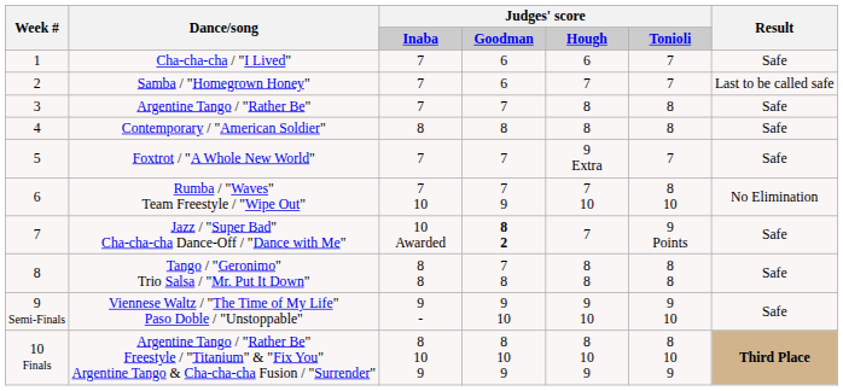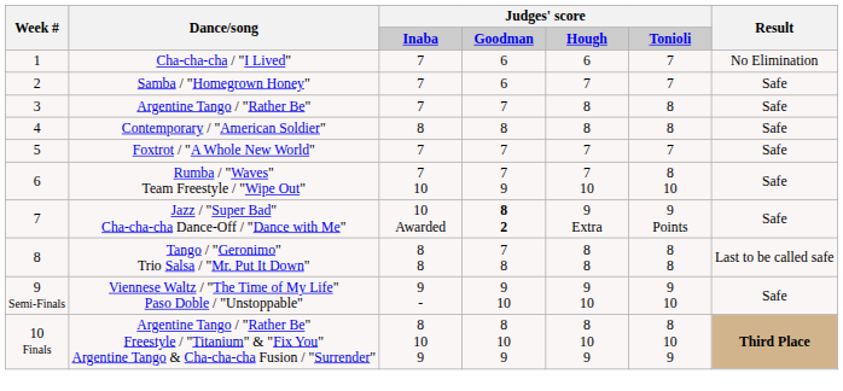Cha-cha-cha / "I Lived" | Result: Safe -> No Elimination
Samba / "Homegrown Honey" | Result: Last to be called safe -> Safe
Foxtrot / "A Whole New World" | column 5: 9 Extra -> 7
Rumba / "Waves" Team Freestyle / "Wipe Out" | Result: No Elimination -> Safe
Jazz / "Super Bad" Cha-cha-cha Dance-Off / "Dance with Me" | column 5: 7 -> 9 Extra
Tango / "Geronimo" Trio Salsa / "Mr. Put It Down" | Result: Safe -> Last to be called safe
